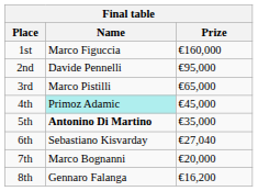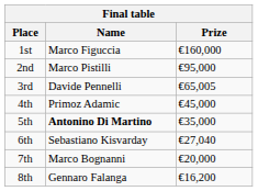2nd | Name: Davide Pennelli -> Marco Pistilli
3rd | Name: Marco Pistilli -> Davide Pennelli
3rd | Prize: €65,000 -> €65,005
4th | Name: paleturquoise background -> no background
